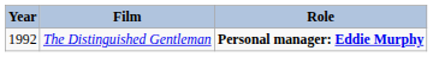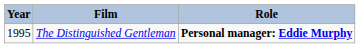The Distinguished Gentleman | Year: 1992 -> 1995
